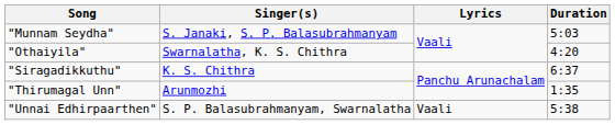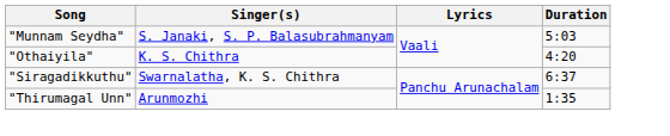"Othaiyila" | Singer(s): Swarnalatha, K. S. Chithra -> K. S. Chithra
"Siragadikkuthu" | Singer(s): K. S. Chithra -> Swarnalatha, K. S. Chithra
- row: "Unnai Edhirpaarthen" | S. P. Balasubrahmanyam, Swarnalatha | Vaali | 5:38
